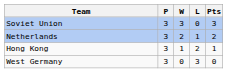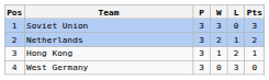+ column: Pos | 1 | 2 | 3 | 4
